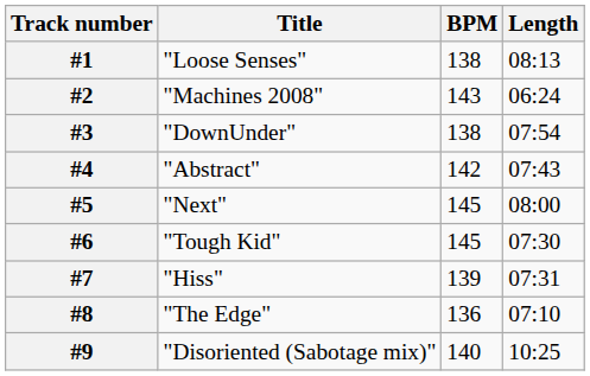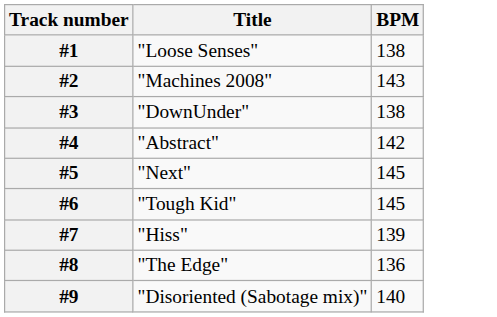- column: Length | 08:13 | 06:24 | 07:54 | 07:43 | 08:00 | 07:30 | 07:31 | 07:10 | 10:25
